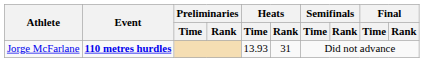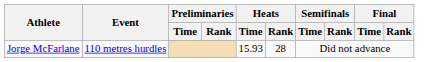Jorge McFarlane | Event: bold -> normal
Jorge McFarlane | Heats / Time: 13.93 -> 15.93
Jorge McFarlane | Heats / Rank: 31 -> 28
